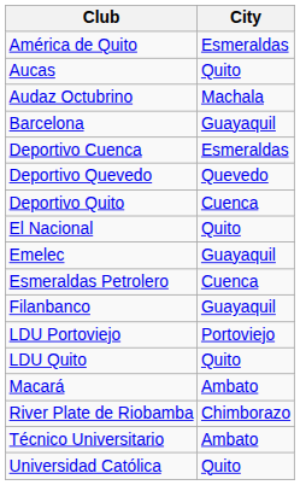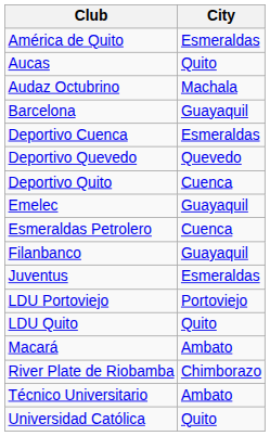- row: El Nacional | Quito
+ row: Juventus | Esmeraldas
